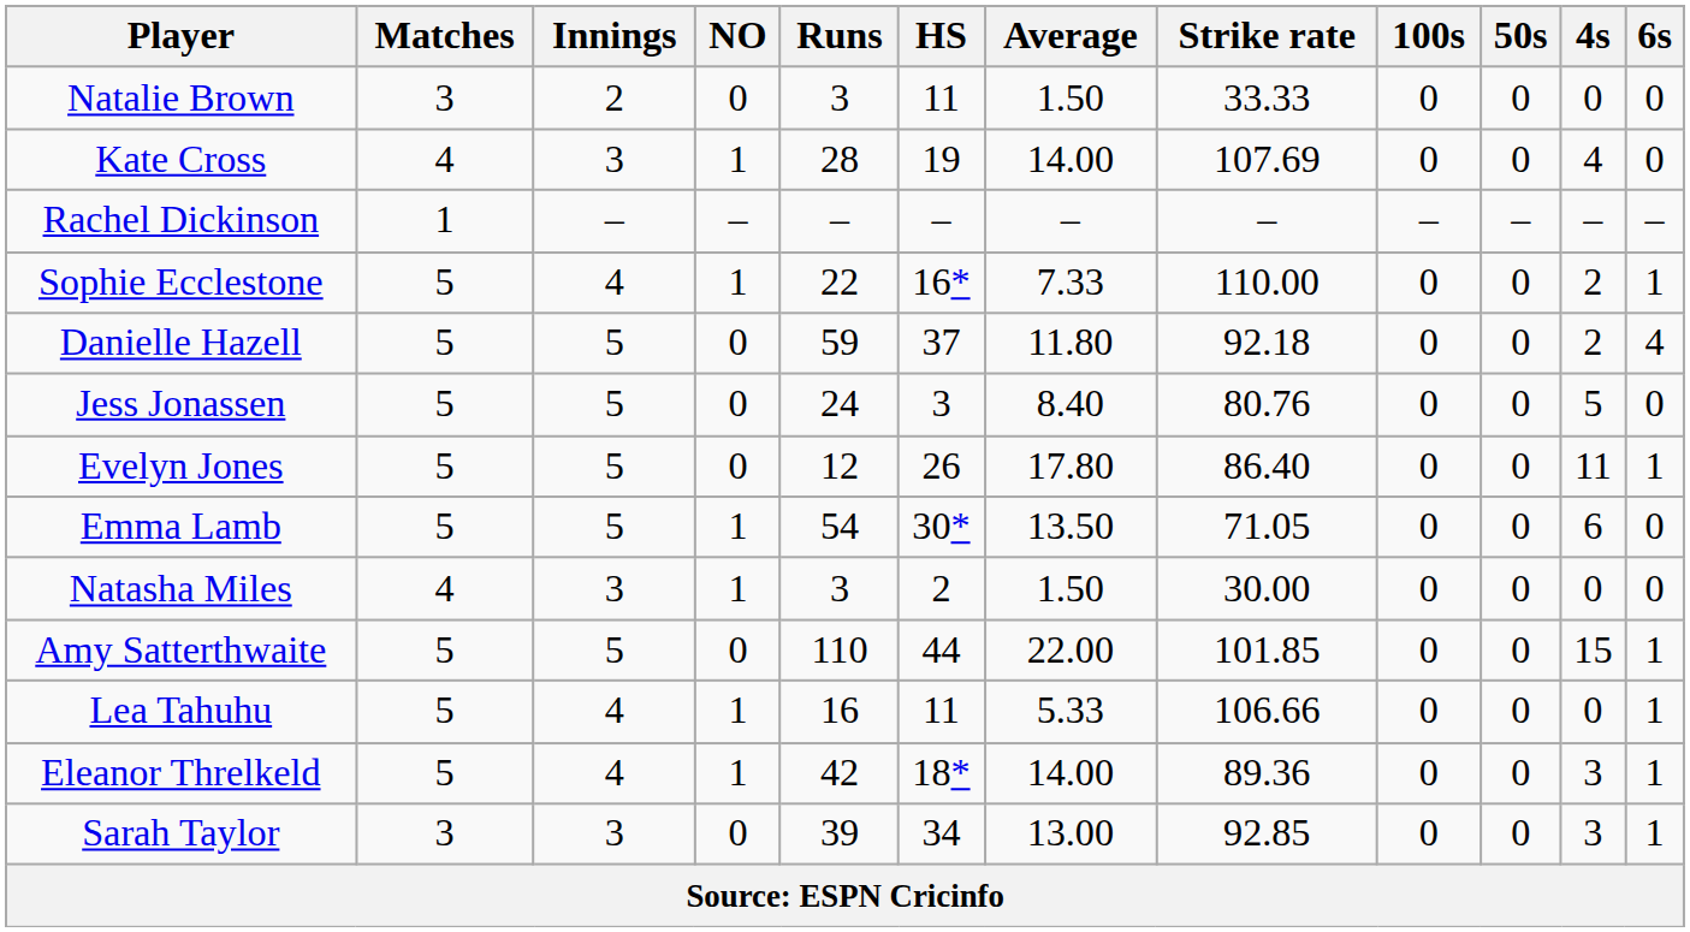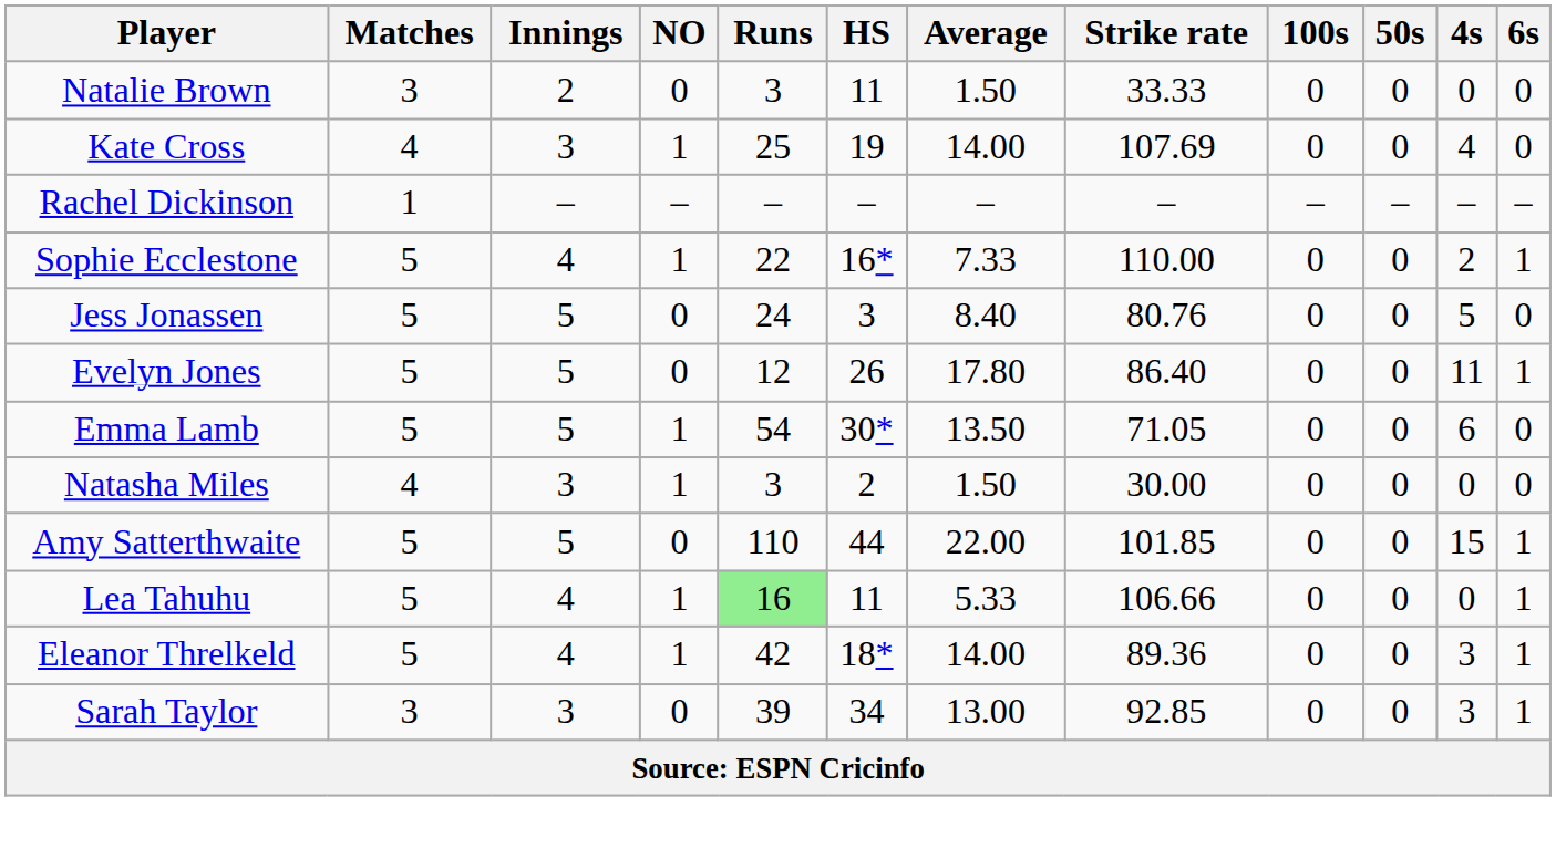Kate Cross | Runs: 28 -> 25
- row: Danielle Hazell | 5 | 5 | 0 | 59 | 37 | 11.80 | 92.18 | 0 | 0 | 2 | 4
Lea Tahuhu | Runs: no background -> lightgreen background
